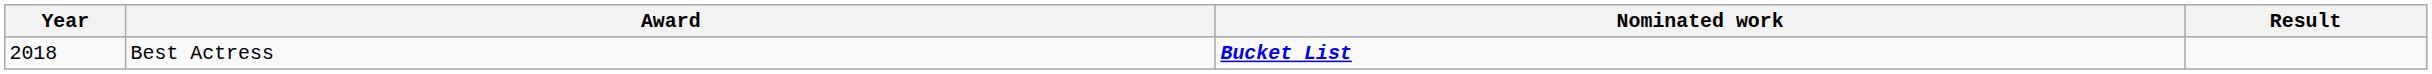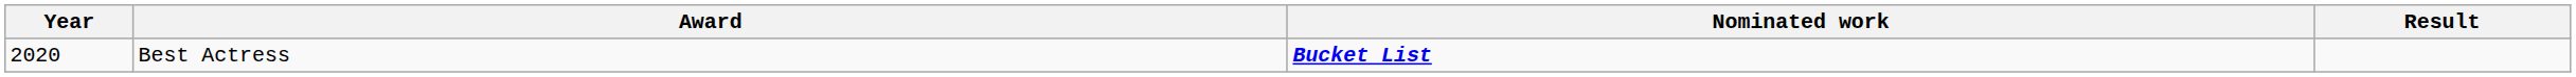Best Actress | Year: 2018 -> 2020
